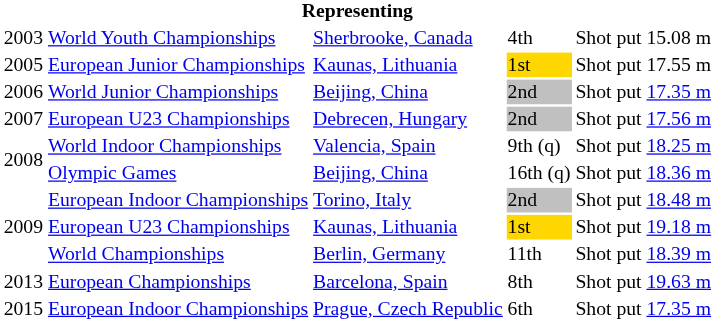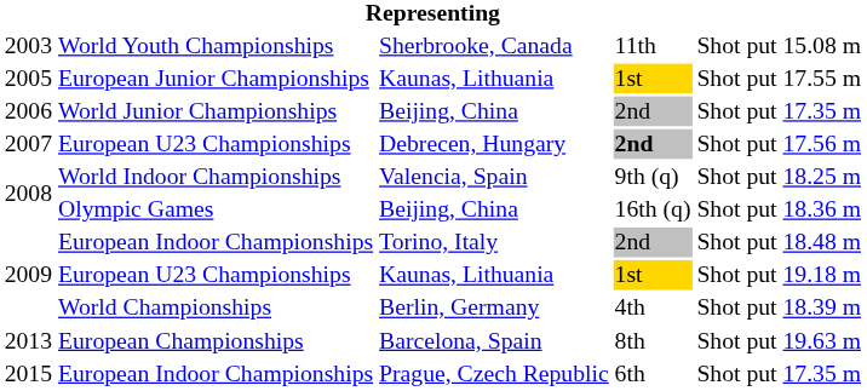World Youth Championships | column 4: 4th -> 11th
European U23 Championships / Debrecen, Hungary | column 4: normal -> bold
World Championships | column 4: 11th -> 4th
